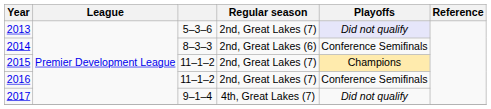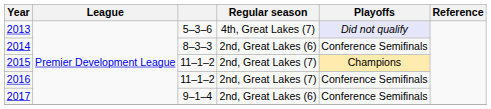2013 | Regular season: 2nd, Great Lakes (7) -> 4th, Great Lakes (7)
2017 | Regular season: 4th, Great Lakes (7) -> 2nd, Great Lakes (6)
2017 | Playoffs: Did not qualify -> Conference Semifinals
